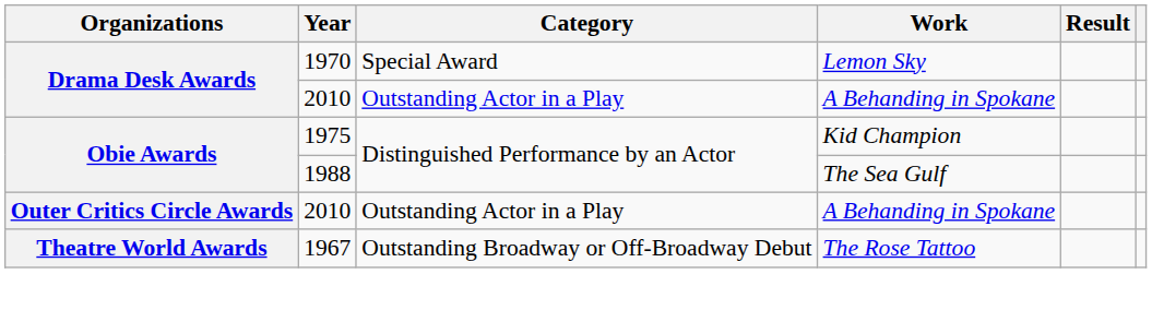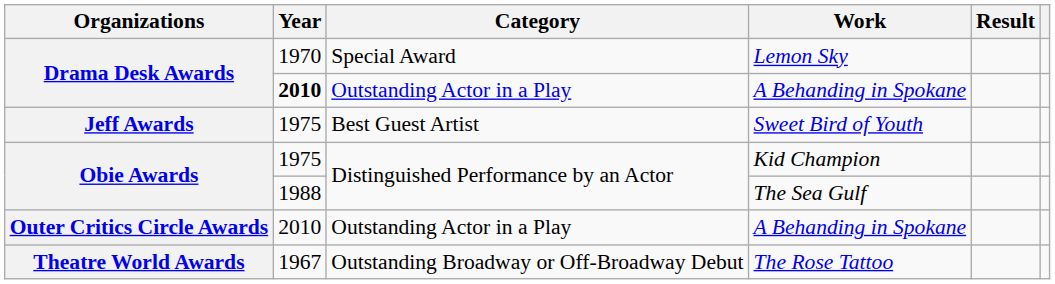Drama Desk Awards / A Behanding in Spokane | Year: normal -> bold
+ row: Jeff Awards | 1975 | Best Guest Artist | Sweet Bird of Youth
